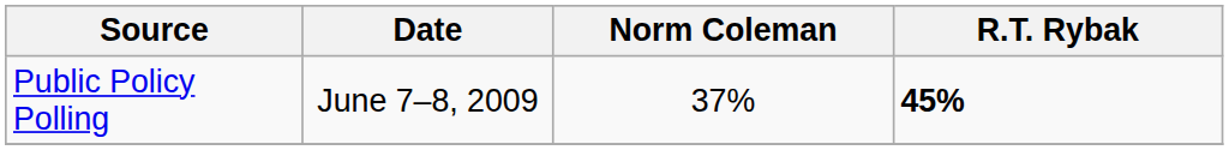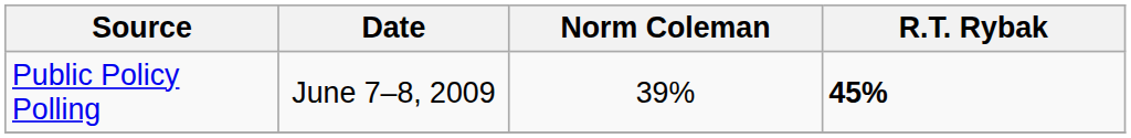Public Policy Polling | Norm Coleman: 37% -> 39%
